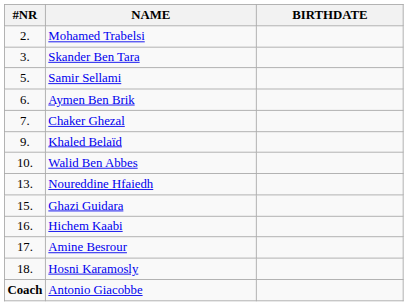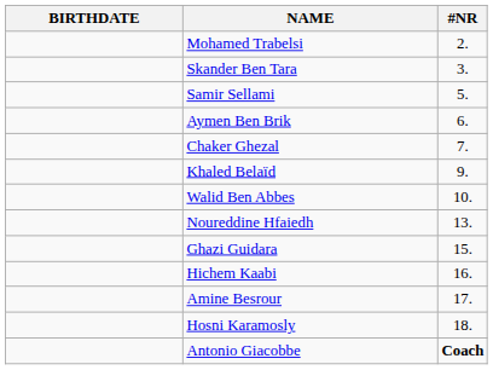columns swapped: #NR <-> BIRTHDATE
